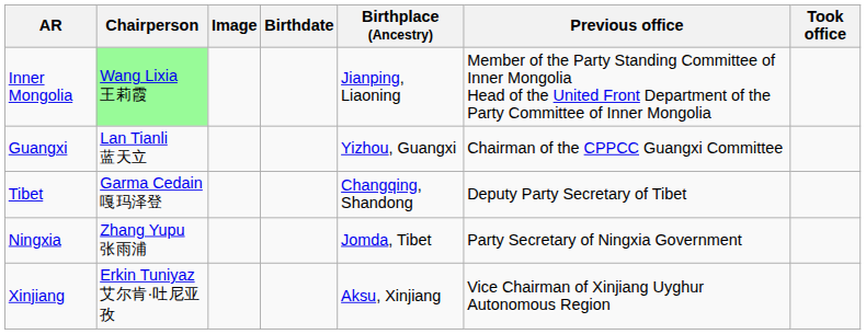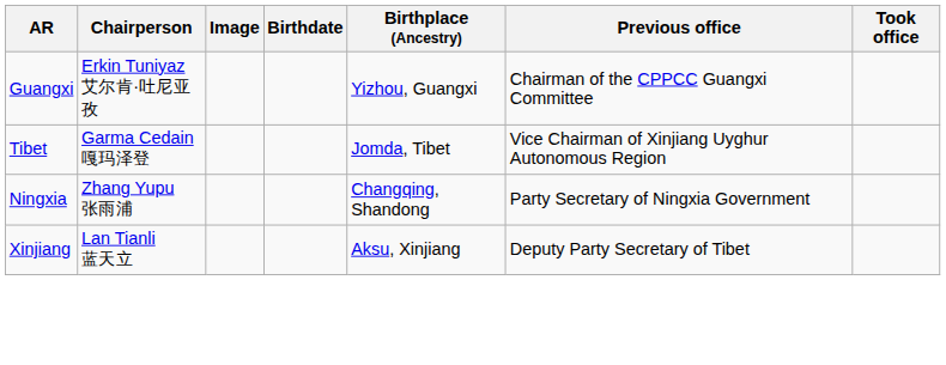- row: Inner Mongolia | Wang Lixia 王莉霞 | Jianping, Liaoning | Member of the Party Standing Committee of Inner Mongolia Head of the United Front Department of the Party Committee of Inner Mongolia
Guangxi | Chairperson: Lan Tianli 蓝天立 -> Erkin Tuniyaz 艾尔肯·吐尼亚孜
Tibet | Birthplace (Ancestry): Changqing, Shandong -> Jomda, Tibet
Tibet | Previous office: Deputy Party Secretary of Tibet -> Vice Chairman of Xinjiang Uyghur Autonomous Region
Ningxia | Birthplace (Ancestry): Jomda, Tibet -> Changqing, Shandong
Xinjiang | Chairperson: Erkin Tuniyaz 艾尔肯·吐尼亚孜 -> Lan Tianli 蓝天立
Xinjiang | Previous office: Vice Chairman of Xinjiang Uyghur Autonomous Region -> Deputy Party Secretary of Tibet
